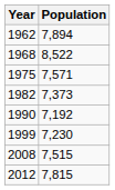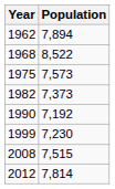1975 | Population: 7,571 -> 7,573
2012 | Population: 7,815 -> 7,814
